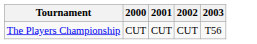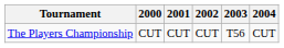+ column: 2004 | CUT
